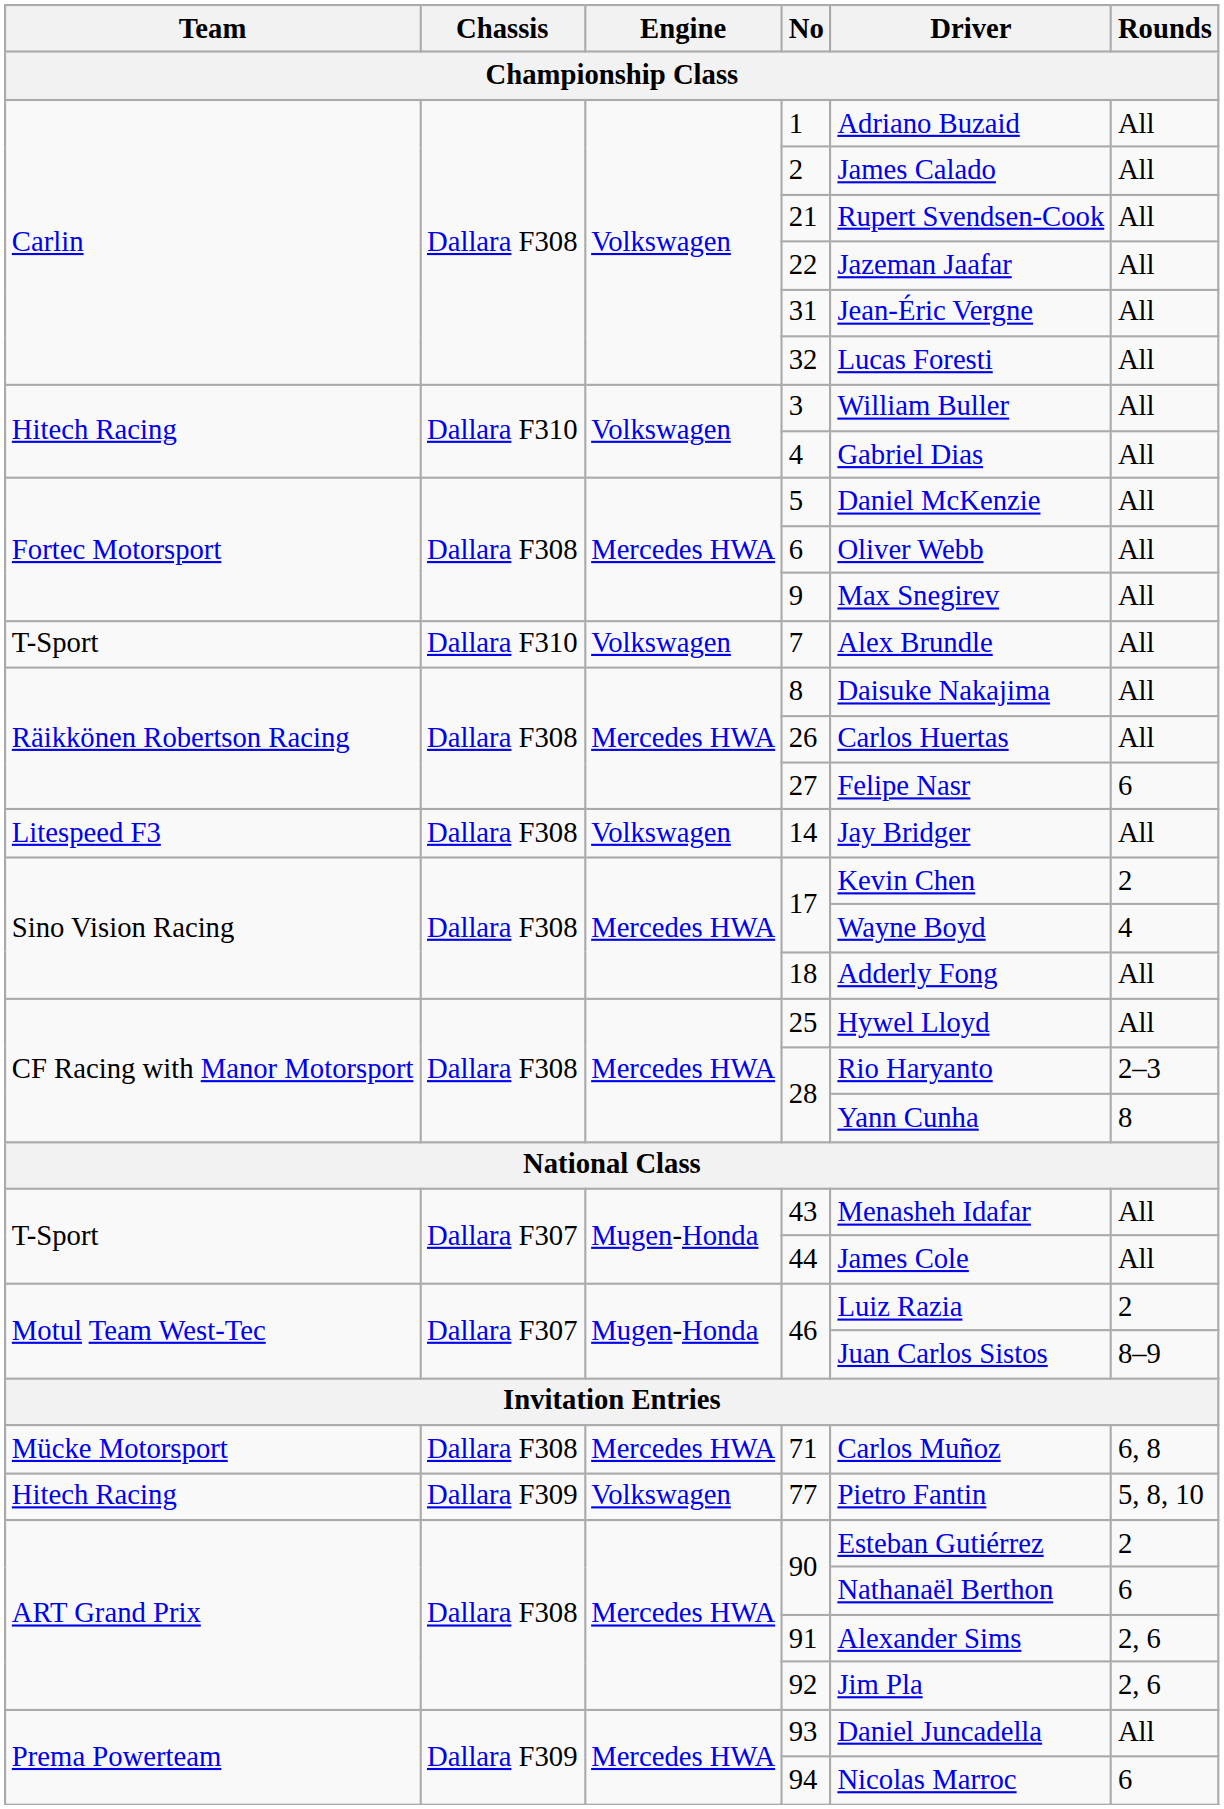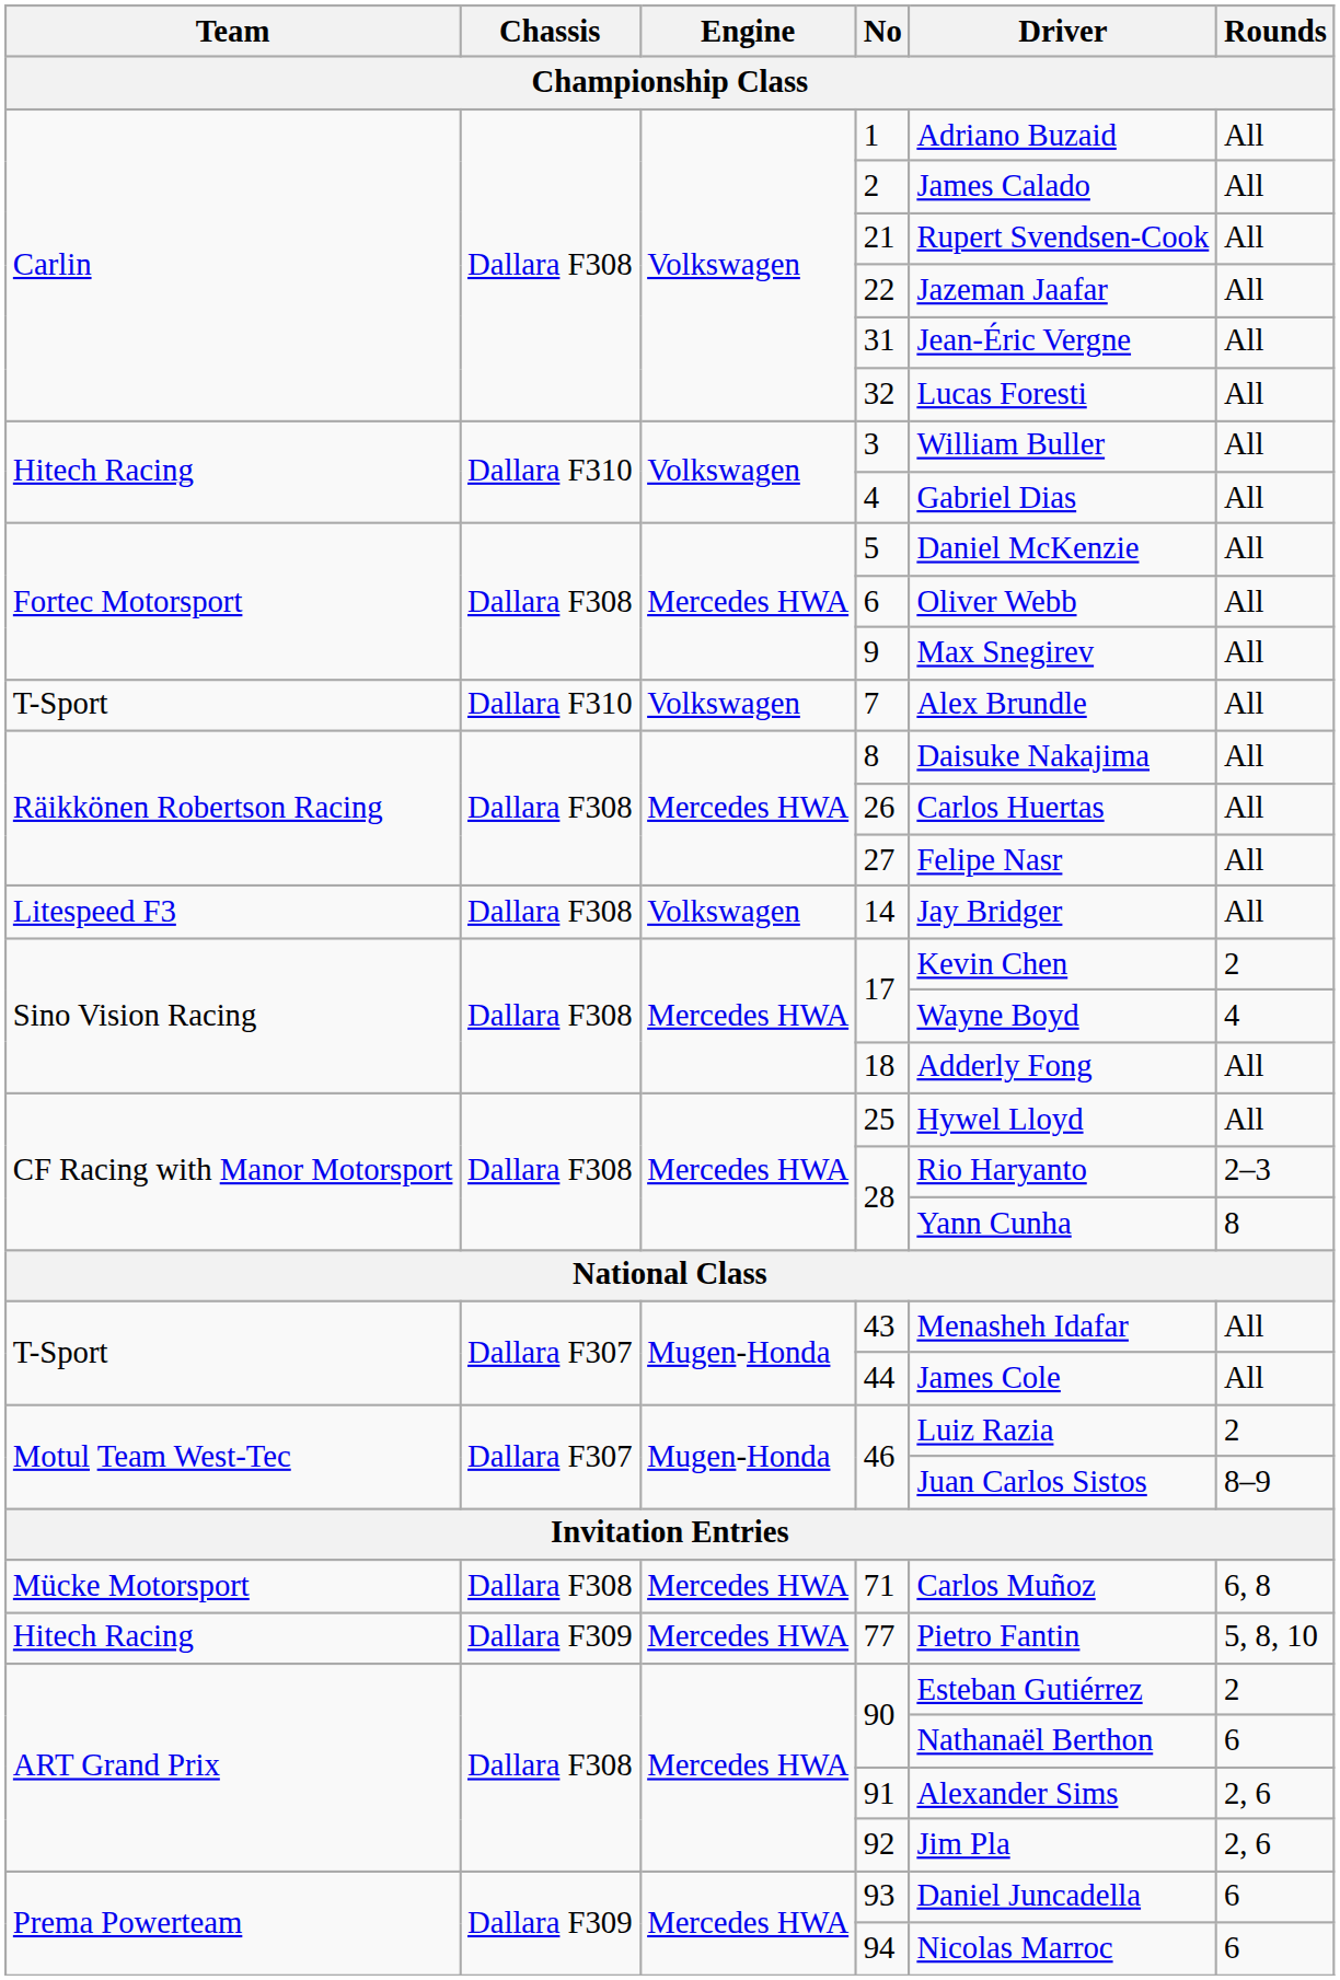27 | Rounds: 6 -> All
77 | Engine: Volkswagen -> Mercedes HWA
93 | Rounds: All -> 6
